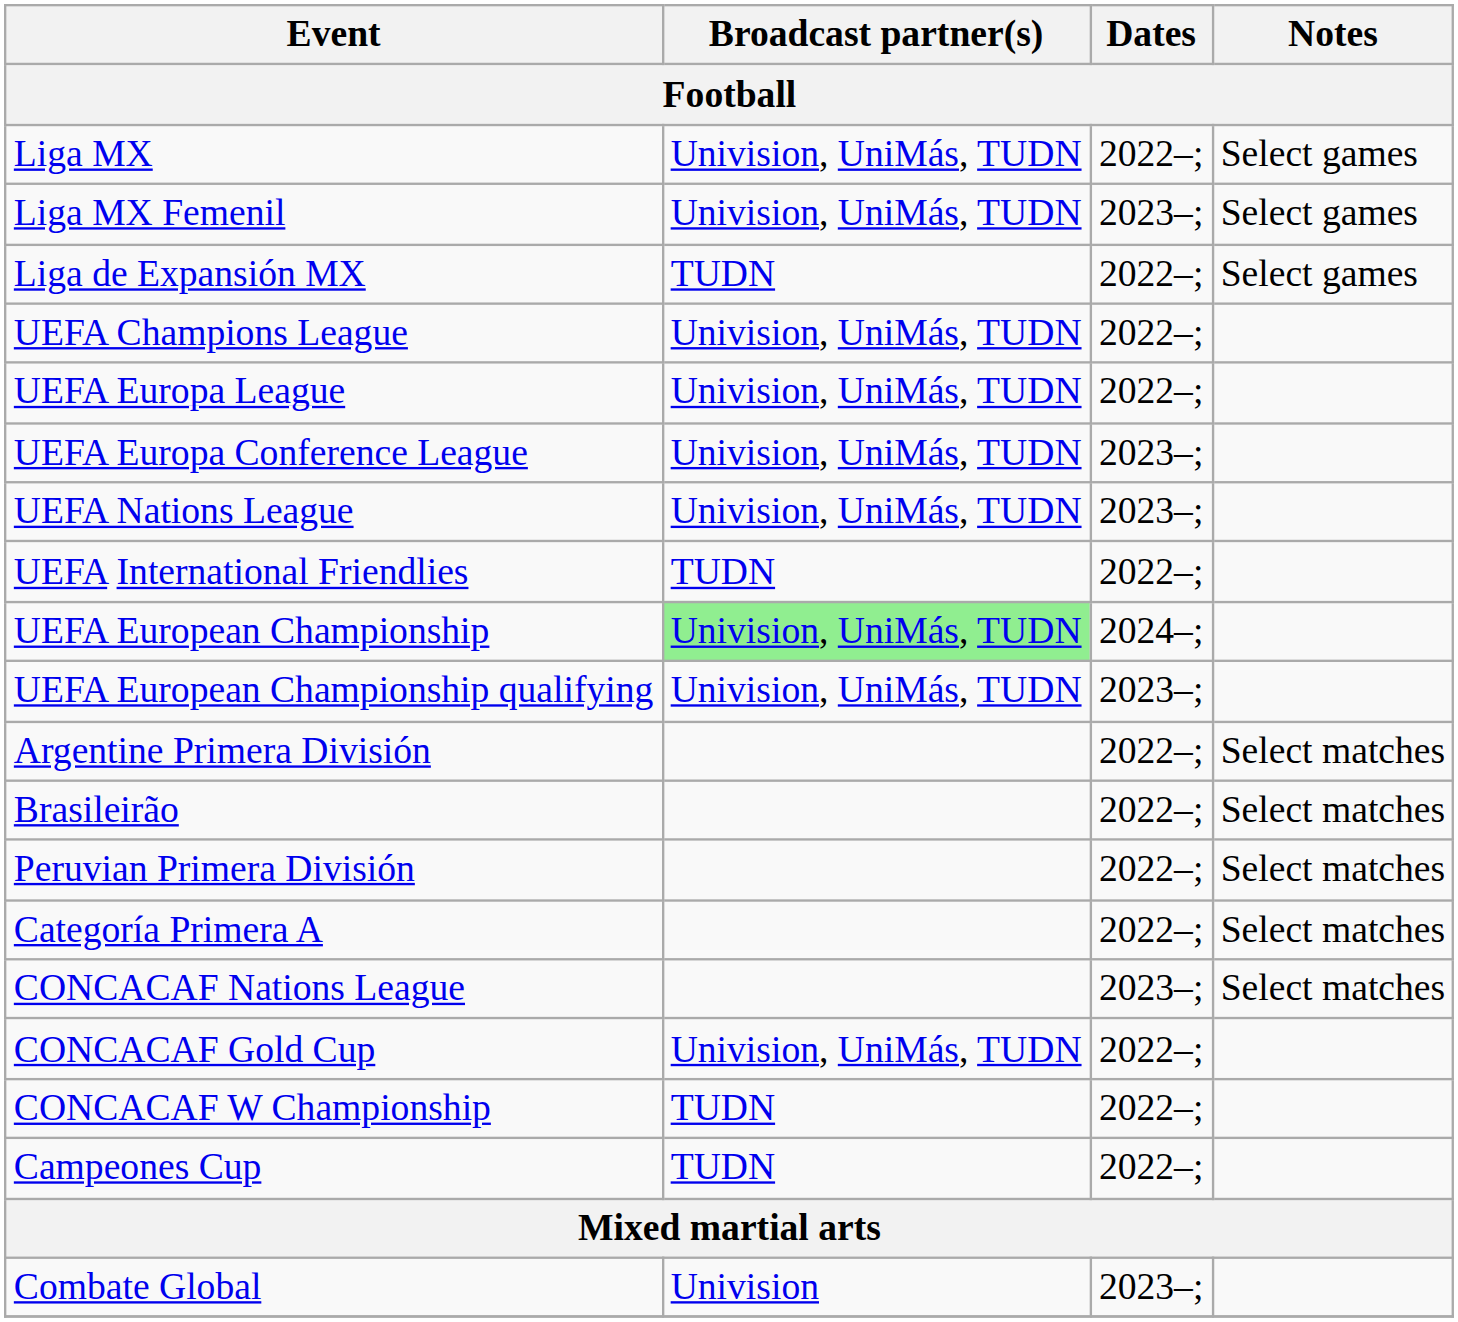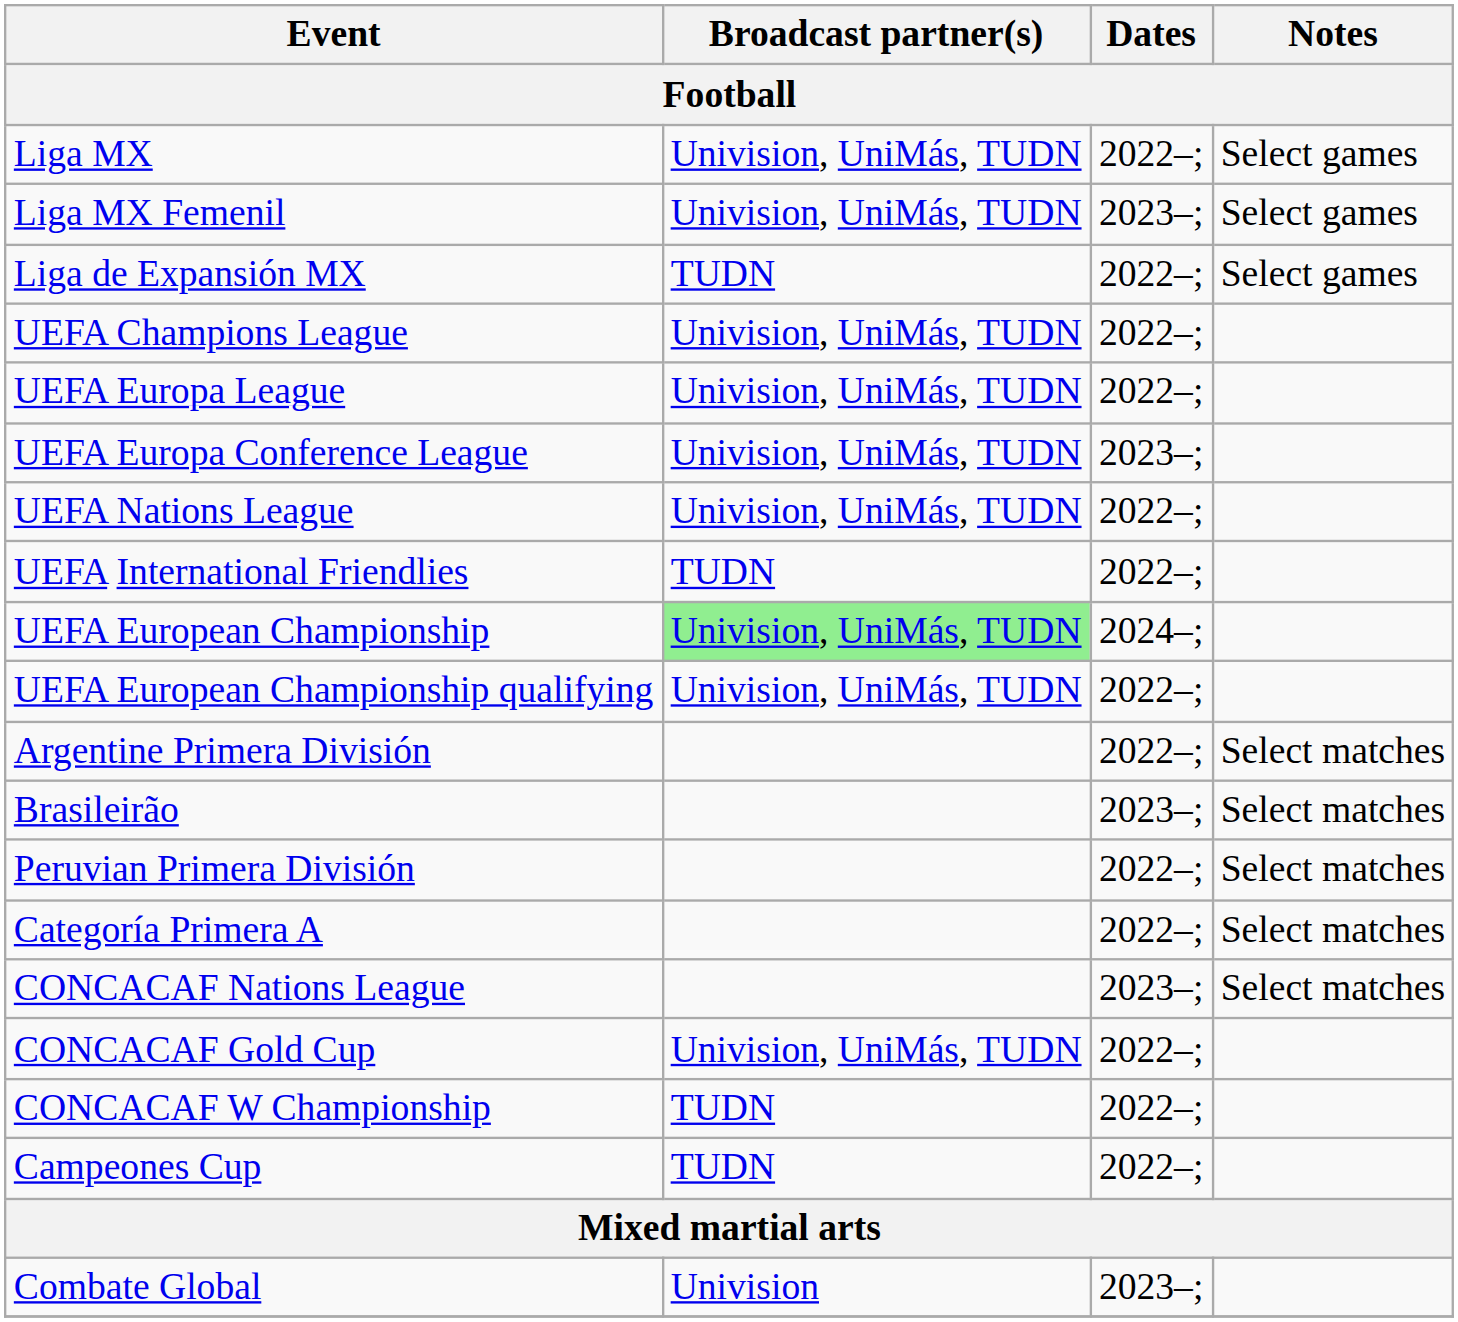UEFA Nations League | Dates: 2023–; -> 2022–;
UEFA European Championship qualifying | Dates: 2023–; -> 2022–;
Brasileirão | Dates: 2022–; -> 2023–;
